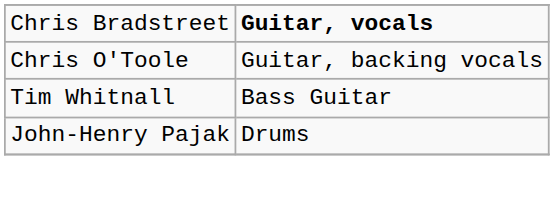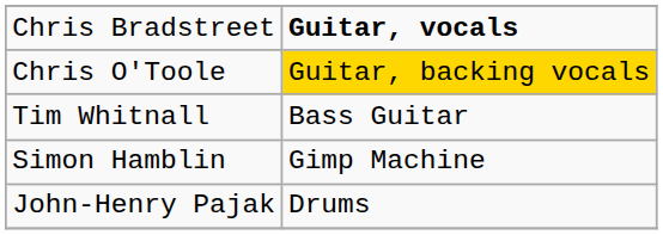Chris O'Toole | column 2: no background -> gold background
+ row: Simon Hamblin | Gimp Machine
